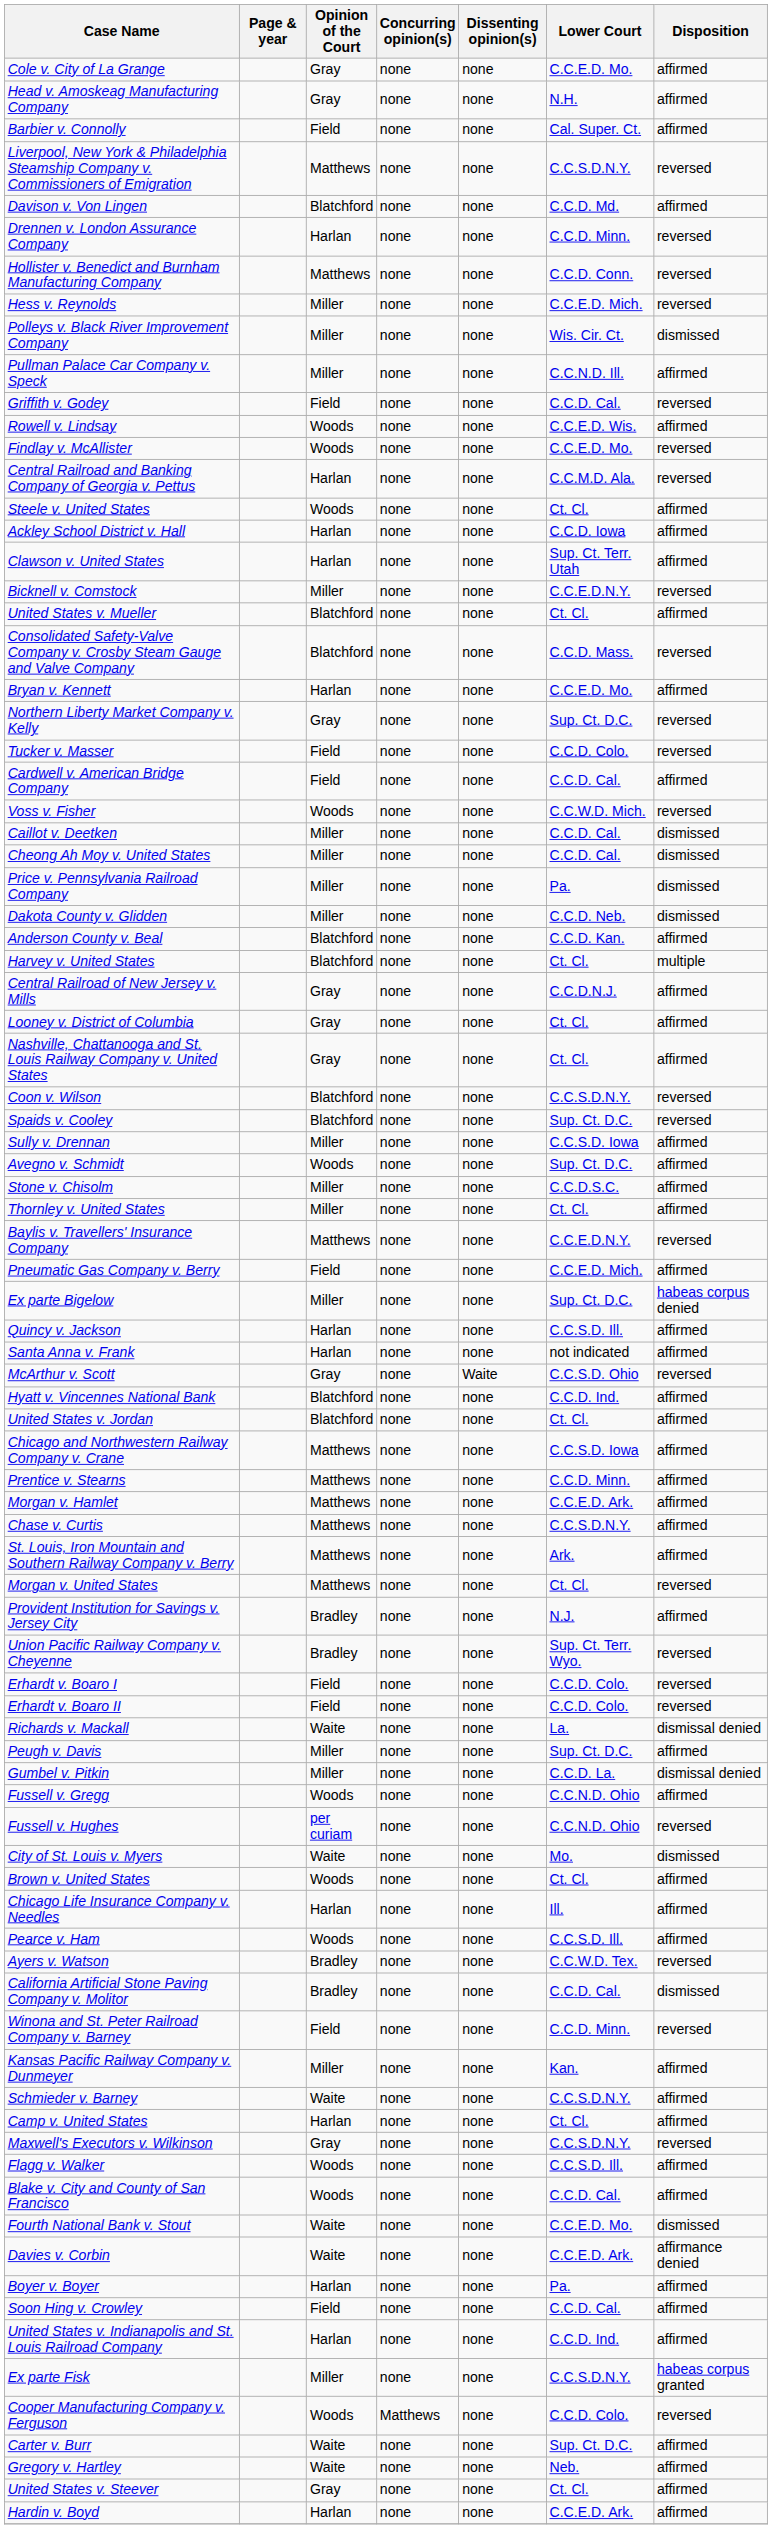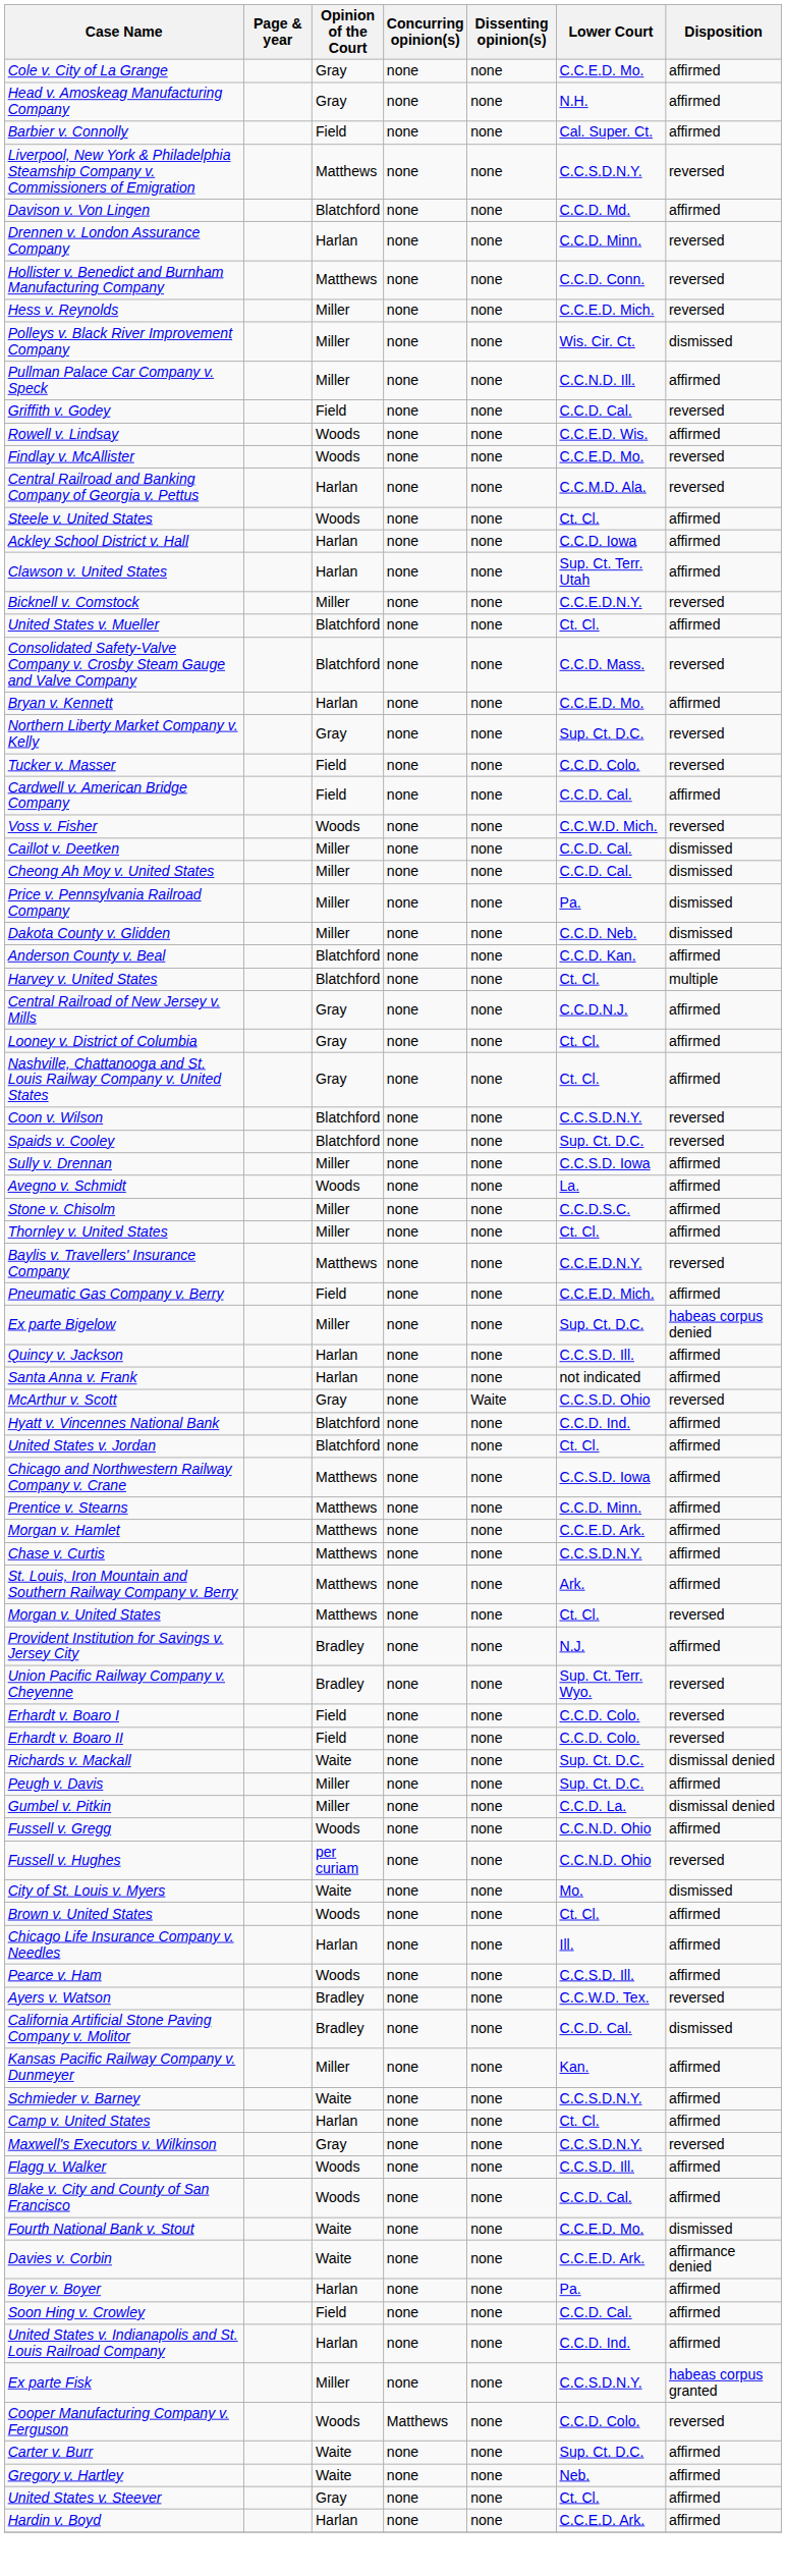Avegno v. Schmidt | Lower Court: Sup. Ct. D.C. -> La.
Richards v. Mackall | Lower Court: La. -> Sup. Ct. D.C.
- row: Winona and St. Peter Railroad Company v. Barney | Field | none | none | C.C.D. Minn. | reversed
